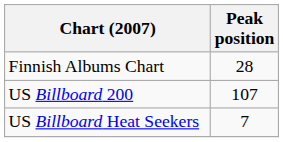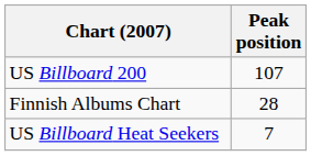rows swapped: Finnish Albums Chart <-> US Billboard 200
